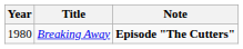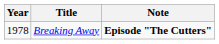Breaking Away | Year: 1980 -> 1978
